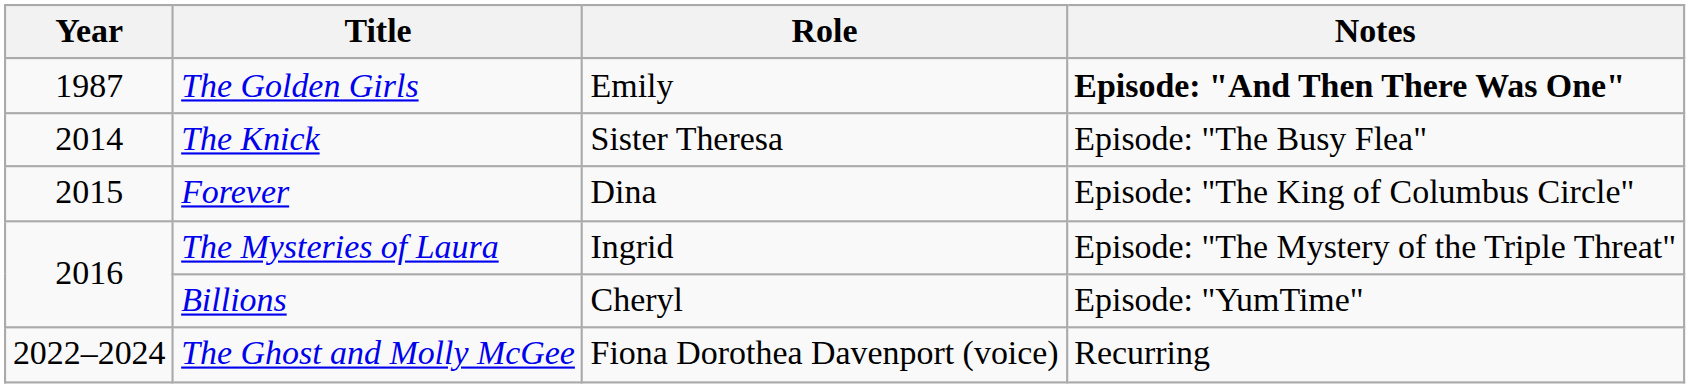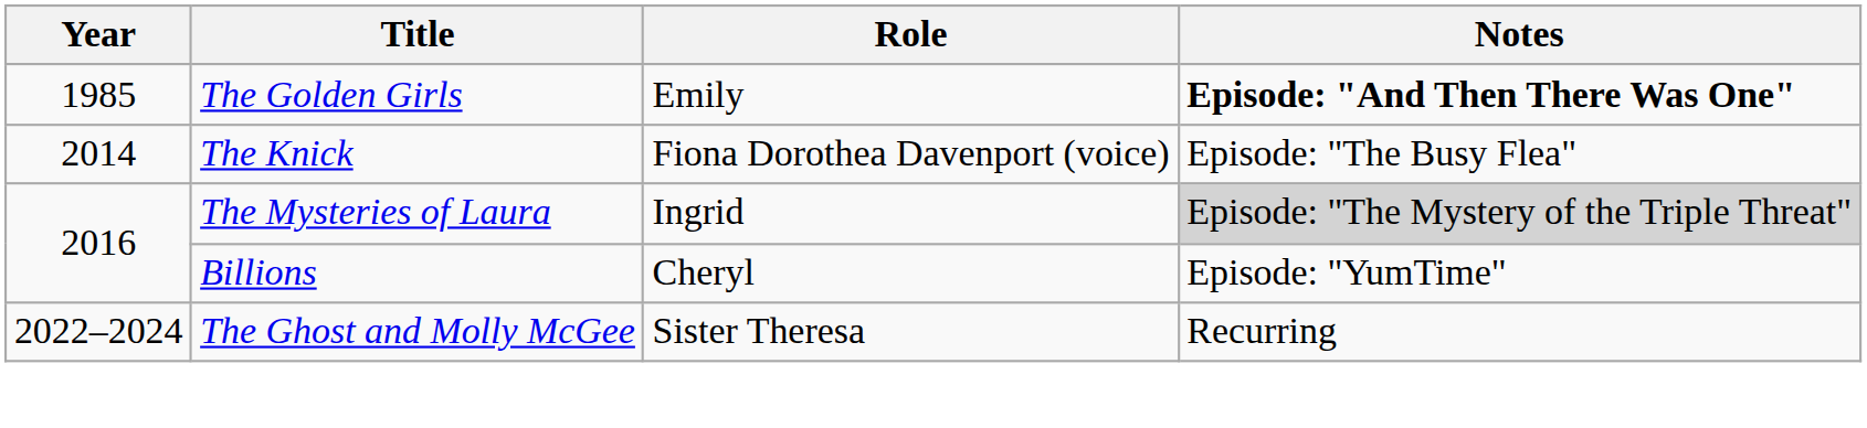The Golden Girls | Year: 1987 -> 1985
The Knick | Role: Sister Theresa -> Fiona Dorothea Davenport (voice)
- row: 2015 | Forever | Dina | Episode: "The King of Columbus Circle"
The Mysteries of Laura | Notes: no background -> lightgrey background
The Ghost and Molly McGee | Role: Fiona Dorothea Davenport (voice) -> Sister Theresa
